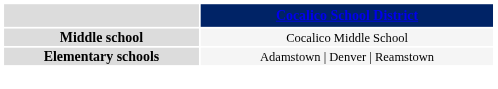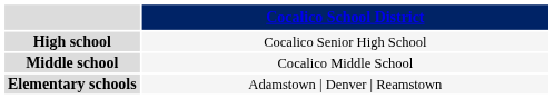+ row: High school | Cocalico Senior High School
